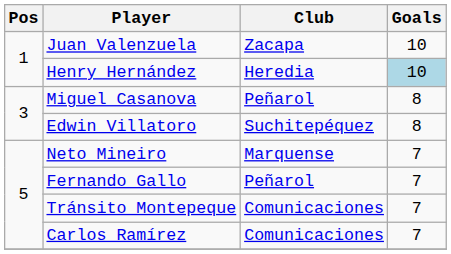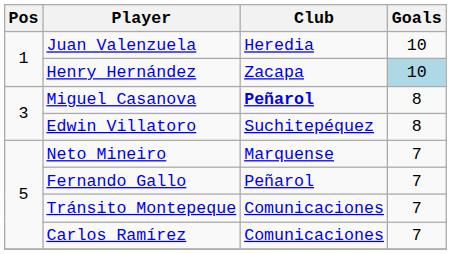Juan Valenzuela | Club: Zacapa -> Heredia
Henry Hernández | Club: Heredia -> Zacapa
Miguel Casanova | Club: normal -> bold
